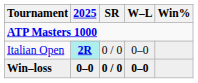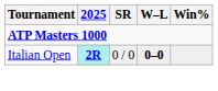Italian Open | W–L: normal -> bold
- row: Win–loss | 0–0 | 0 / 0 | 0–0
